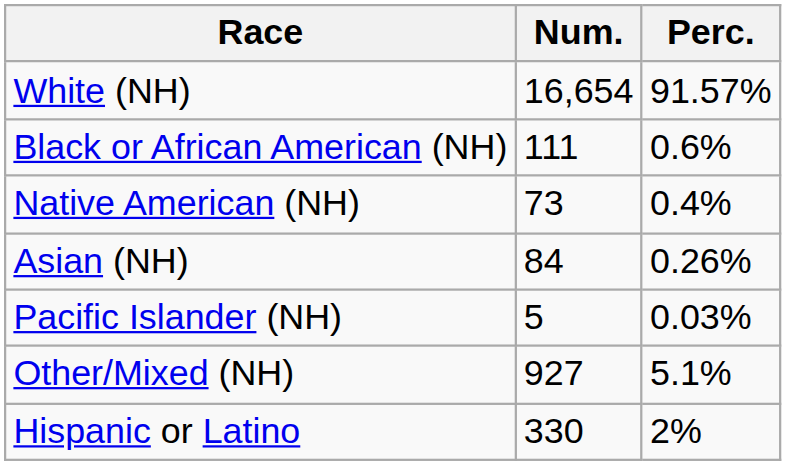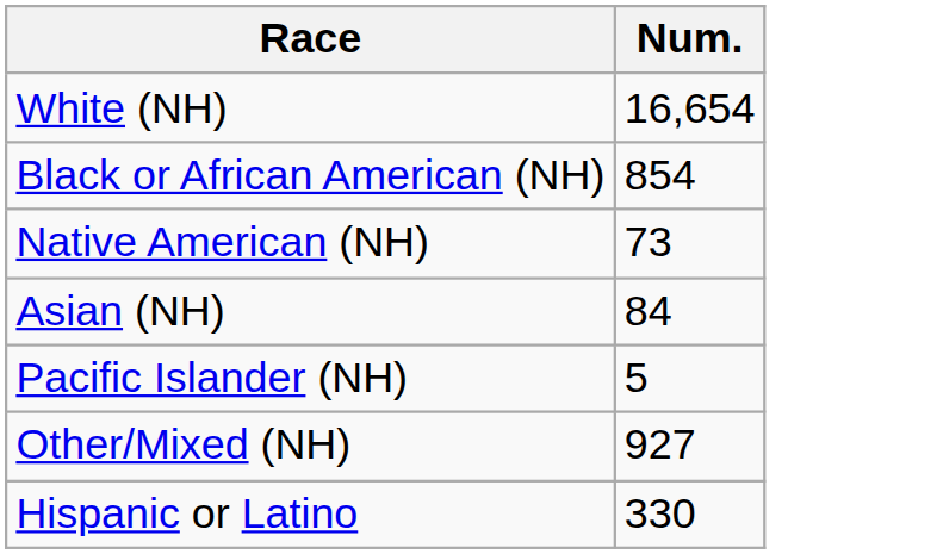- column: Perc. | 91.57% | 0.6% | 0.4% | 0.26% | 0.03% | 5.1% | 2%
Black or African American (NH) | Num.: 111 -> 854
